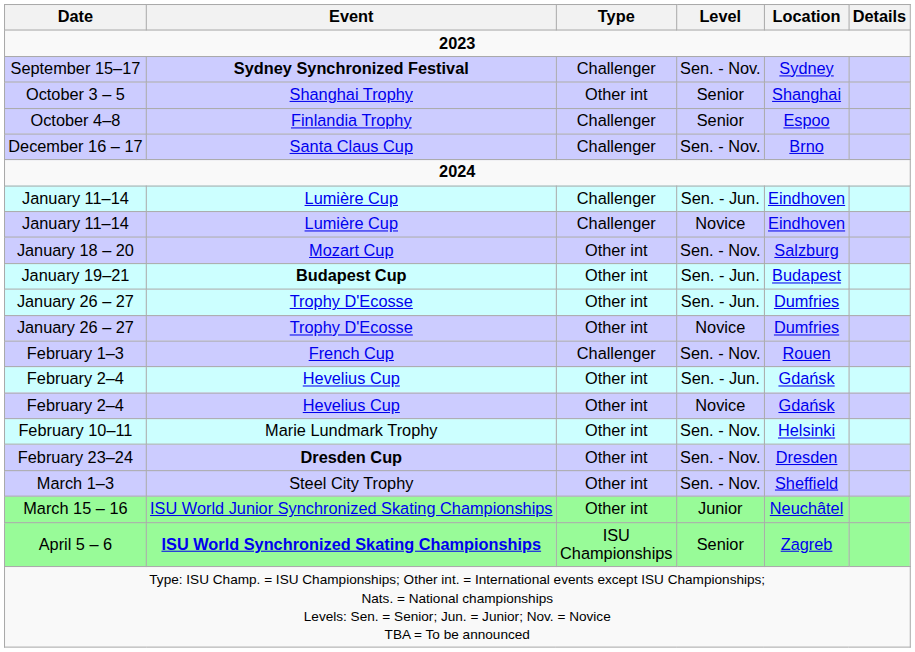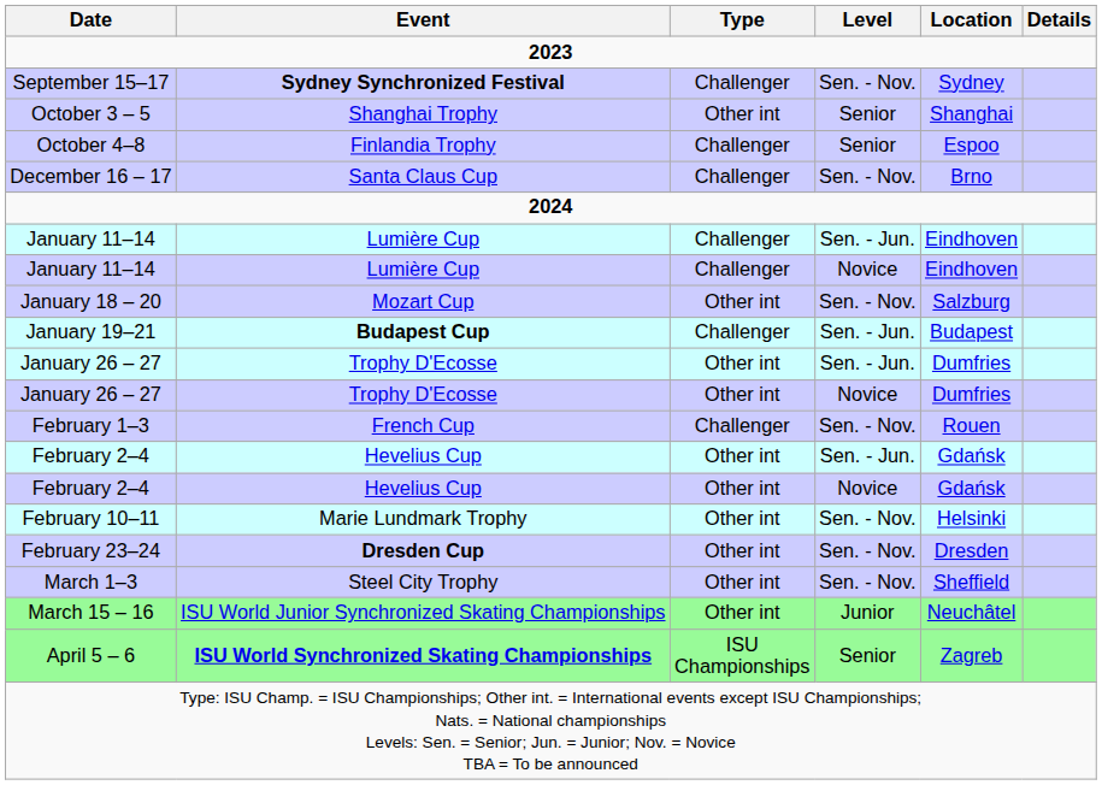January 19–21 | Type: Other int -> Challenger
